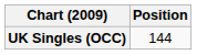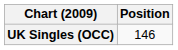UK Singles (OCC) | Position: 144 -> 146
